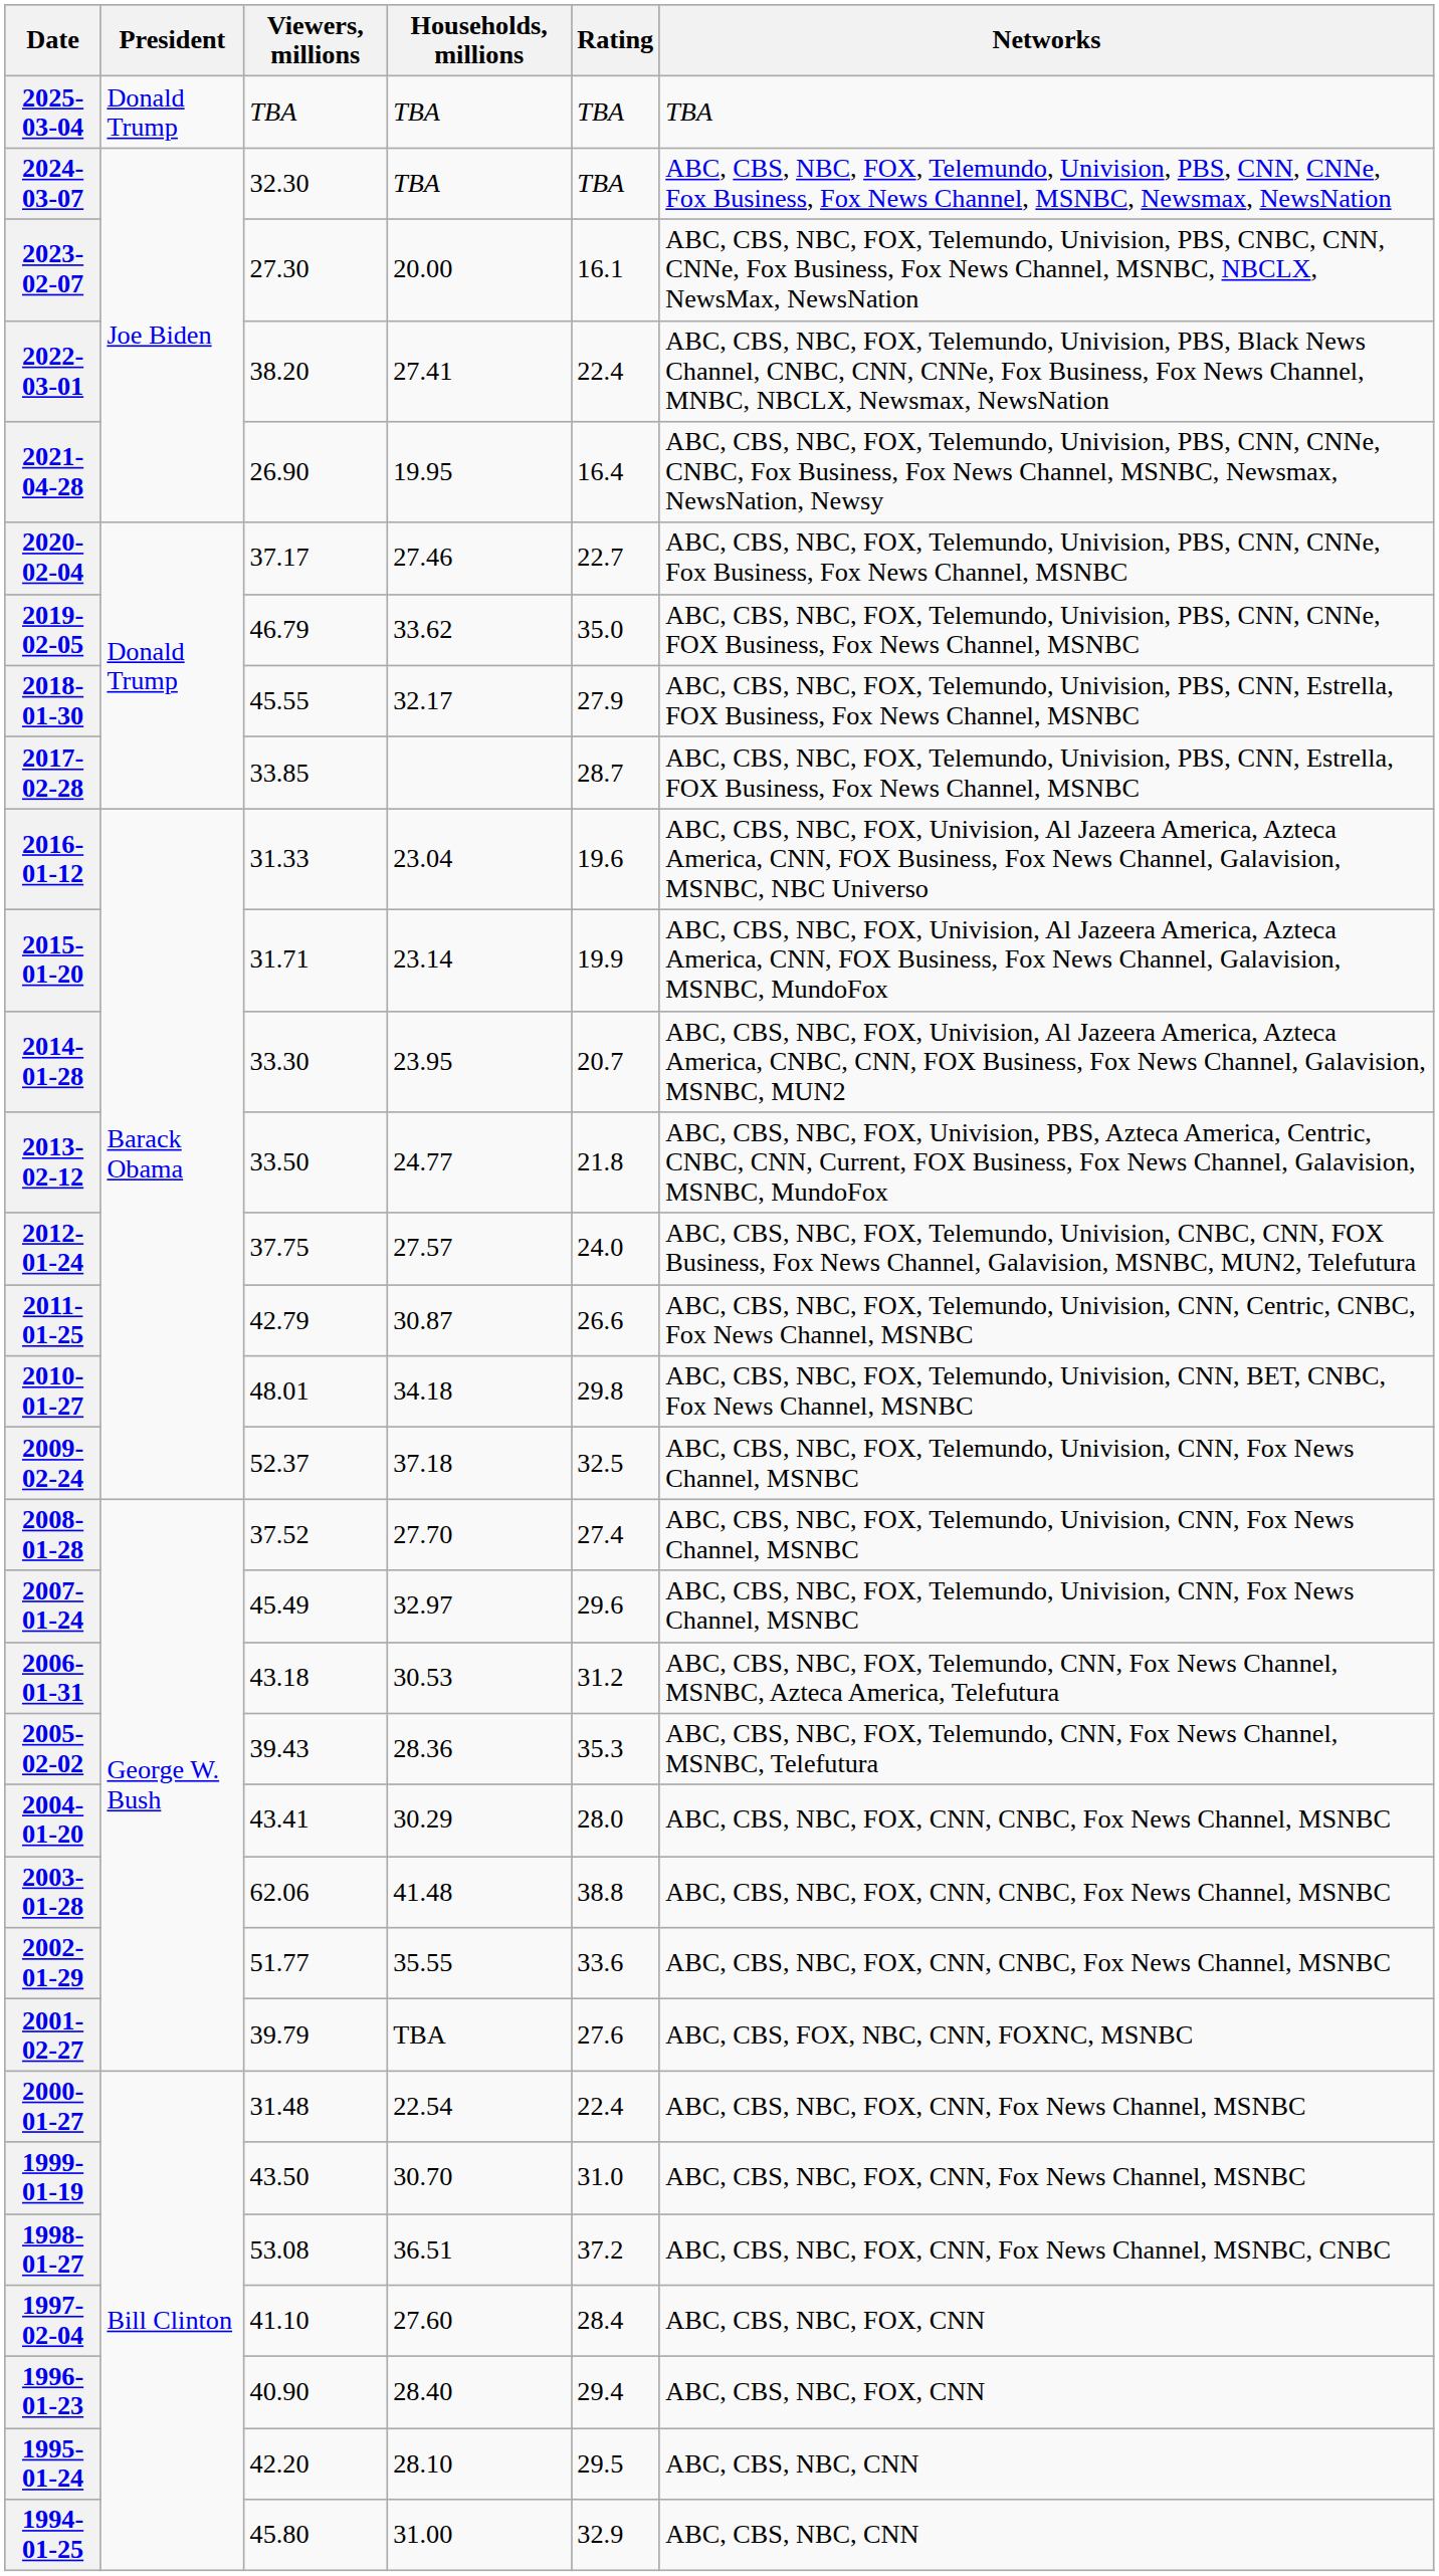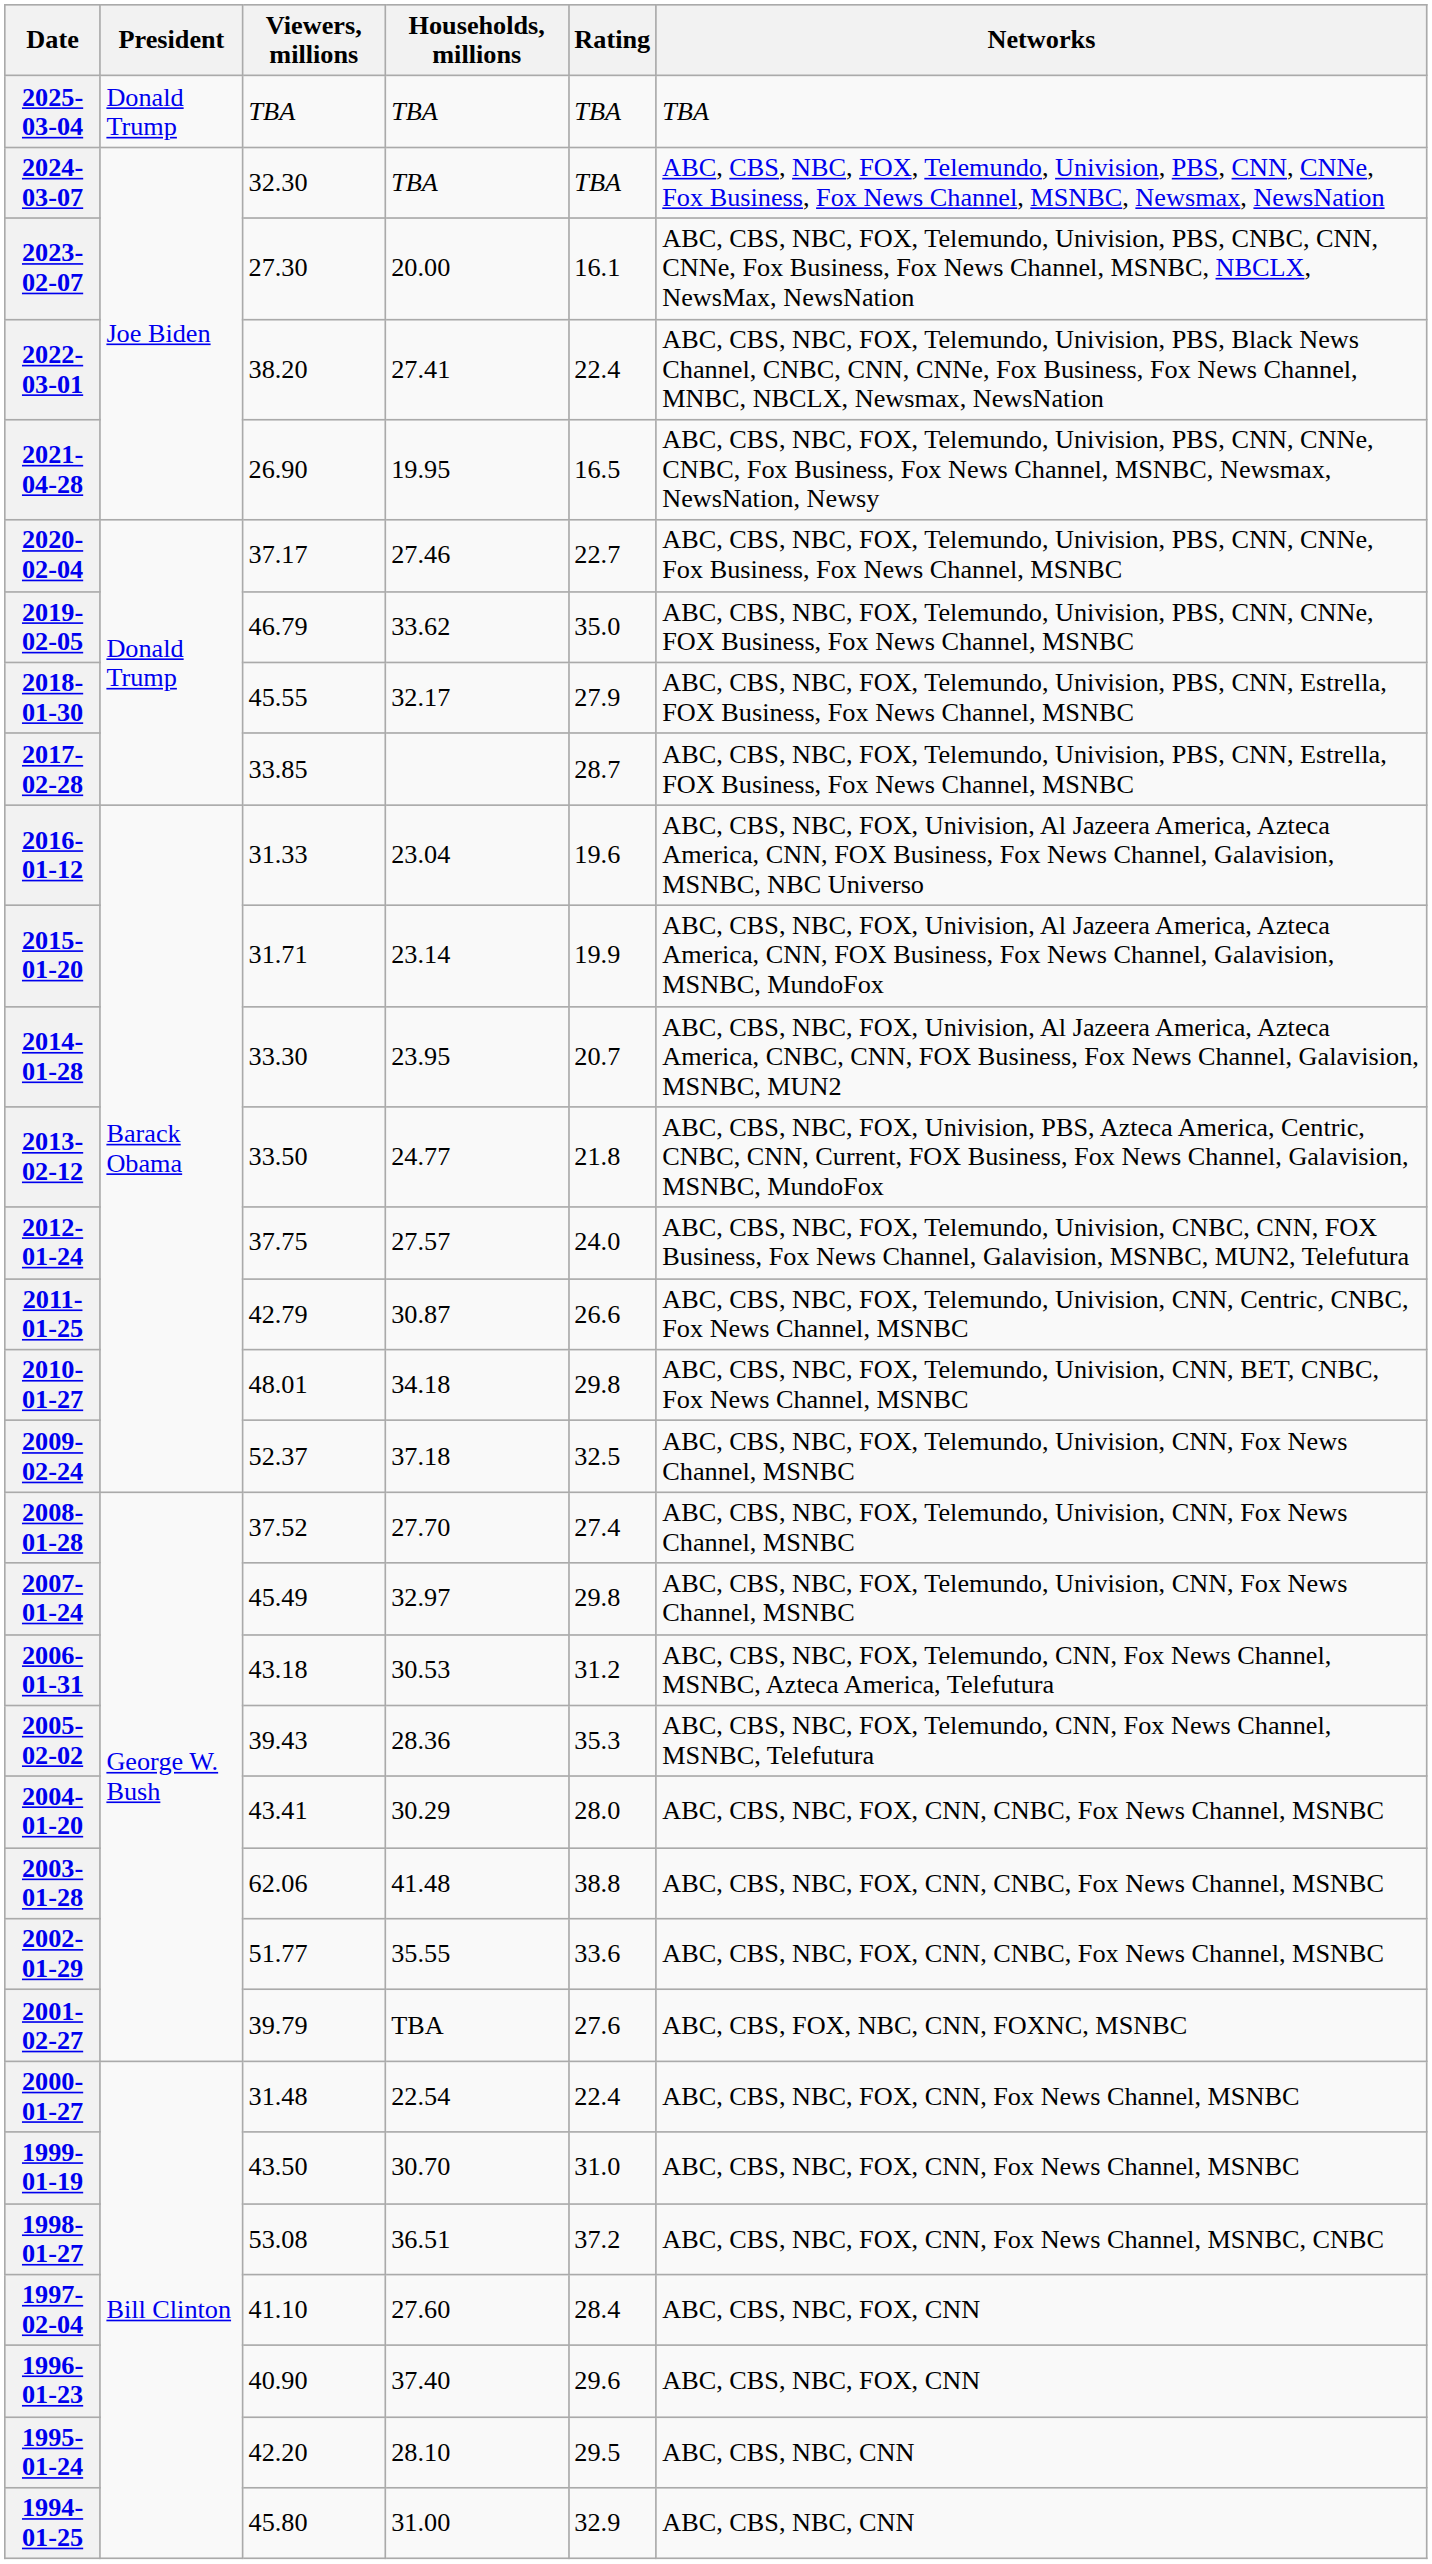2021-04-28 | Rating: 16.4 -> 16.5
2007-01-24 | Rating: 29.6 -> 29.8
1996-01-23 | Households, millions: 28.40 -> 37.40
1996-01-23 | Rating: 29.4 -> 29.6
